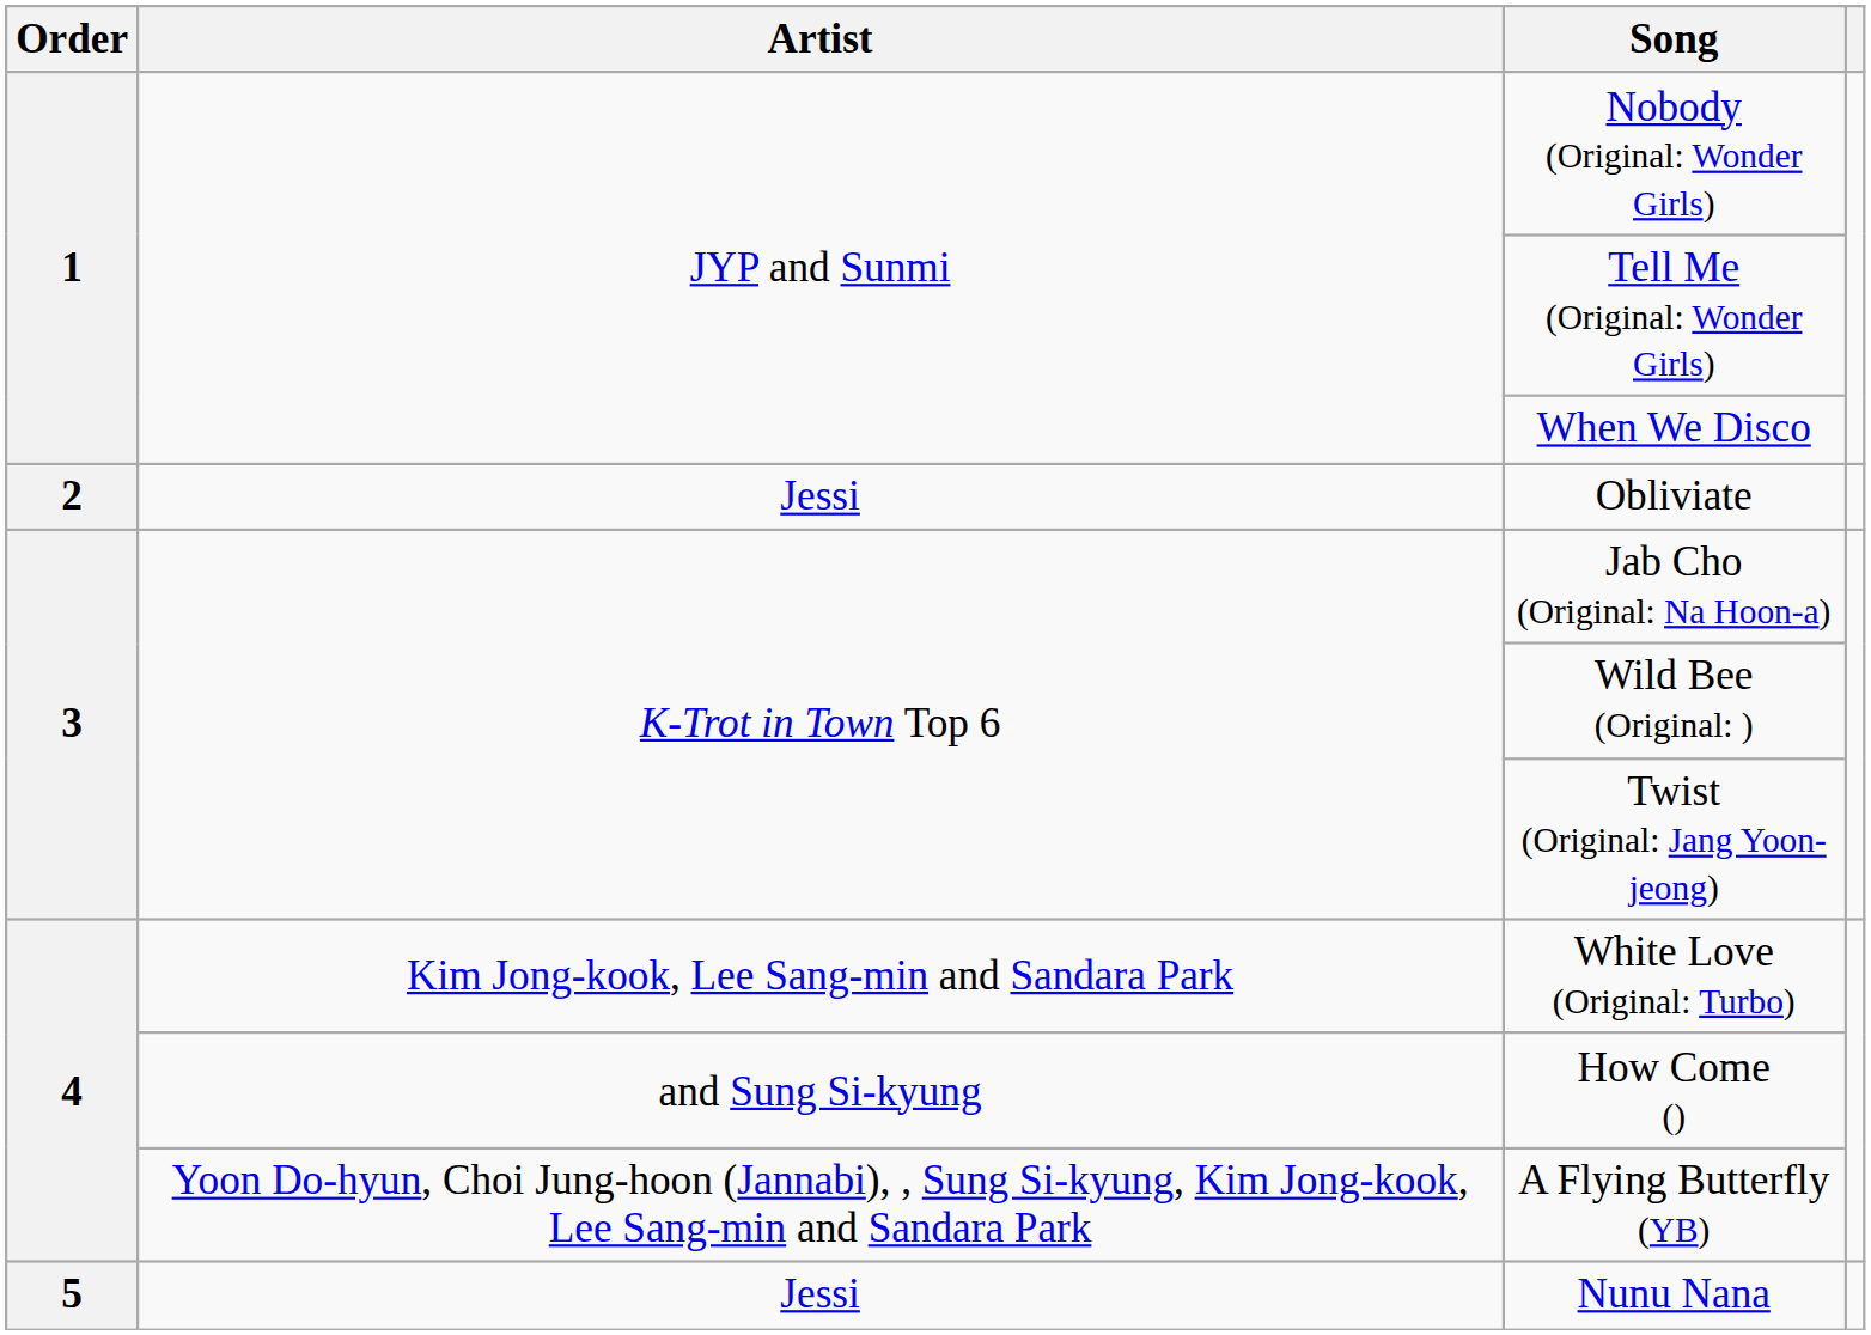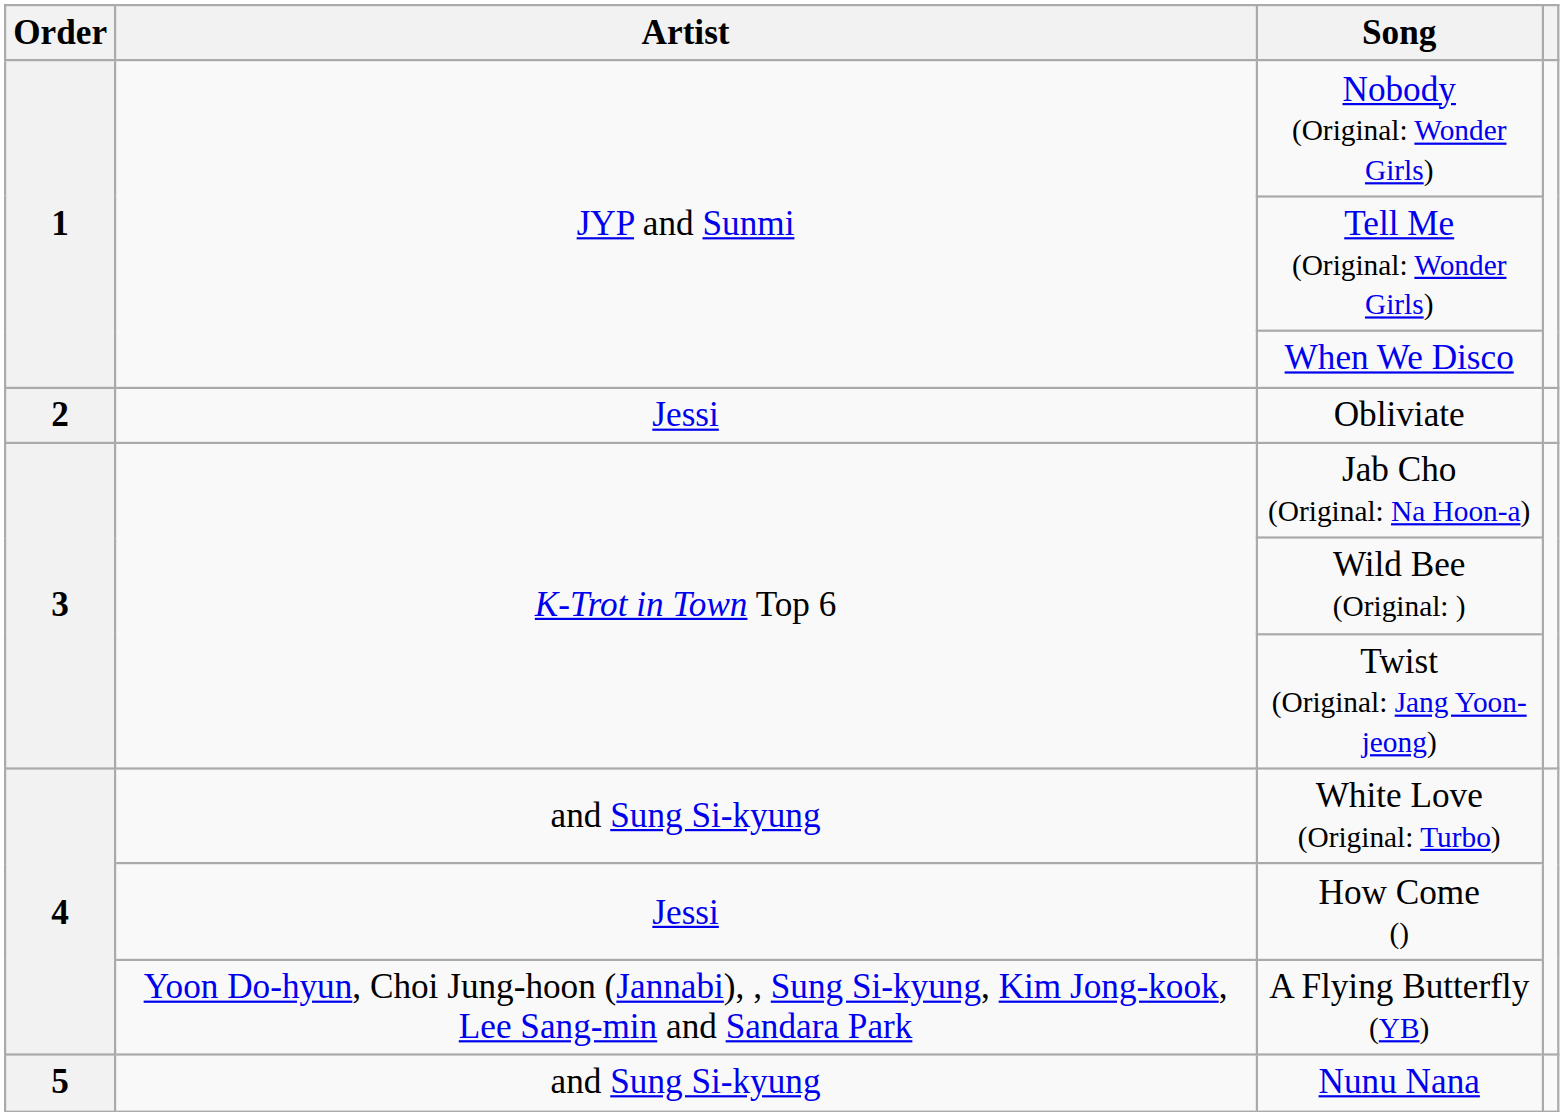White Love (Original: Turbo) | Artist: Kim Jong-kook, Lee Sang-min and Sandara Park -> and Sung Si-kyung
How Come () | Artist: and Sung Si-kyung -> Jessi
Nunu Nana | Artist: Jessi -> and Sung Si-kyung
